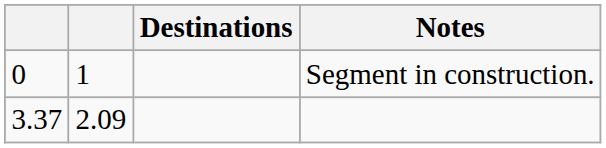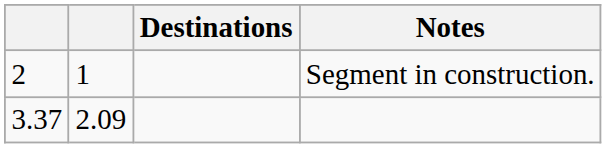Segment in construction. | column 1: 0 -> 2
